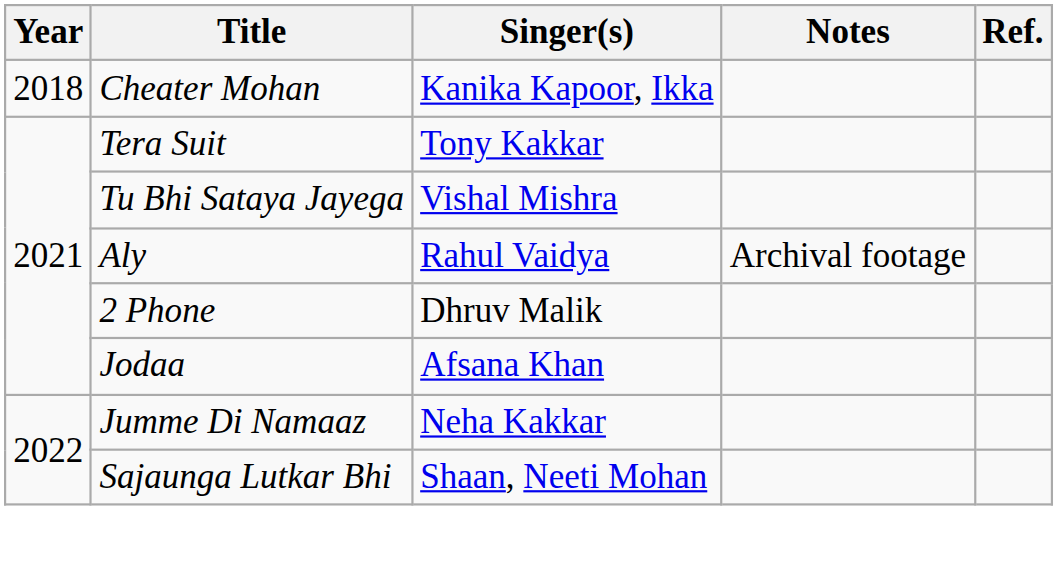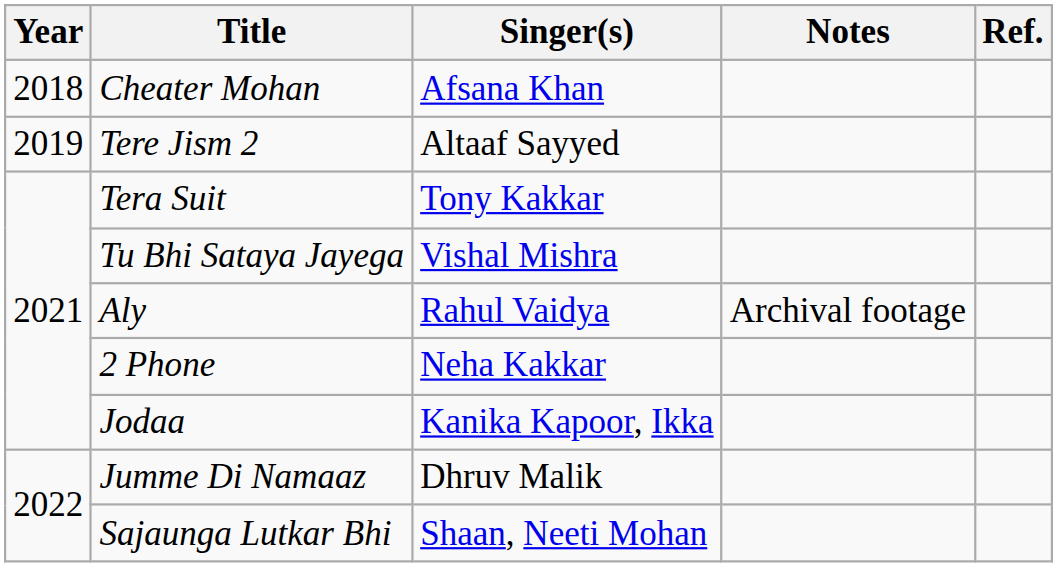Cheater Mohan | Singer(s): Kanika Kapoor, Ikka -> Afsana Khan
+ row: 2019 | Tere Jism 2 | Altaaf Sayyed
2 Phone | Singer(s): Dhruv Malik -> Neha Kakkar
Jodaa | Singer(s): Afsana Khan -> Kanika Kapoor, Ikka
Jumme Di Namaaz | Singer(s): Neha Kakkar -> Dhruv Malik
